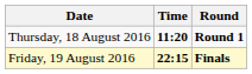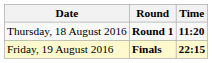columns swapped: Time <-> Round
